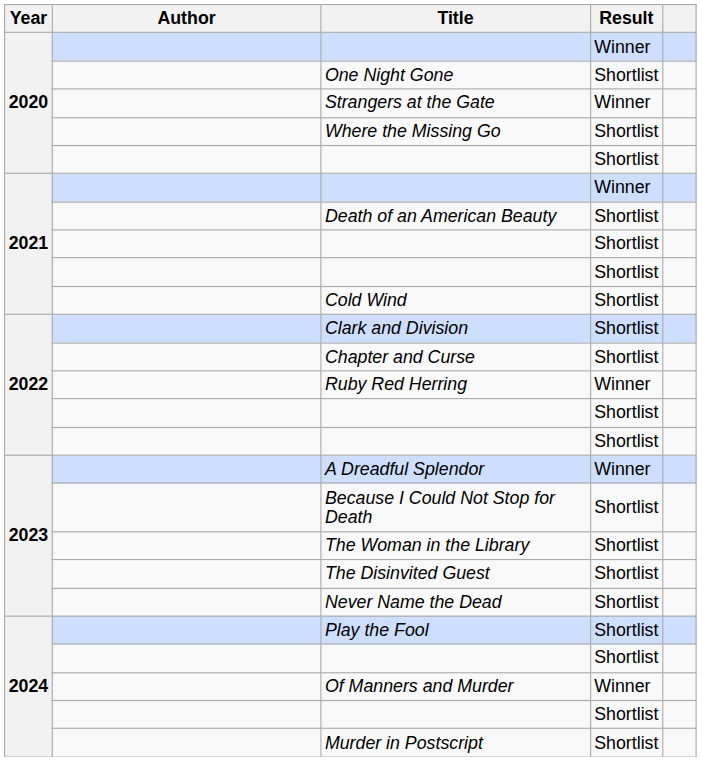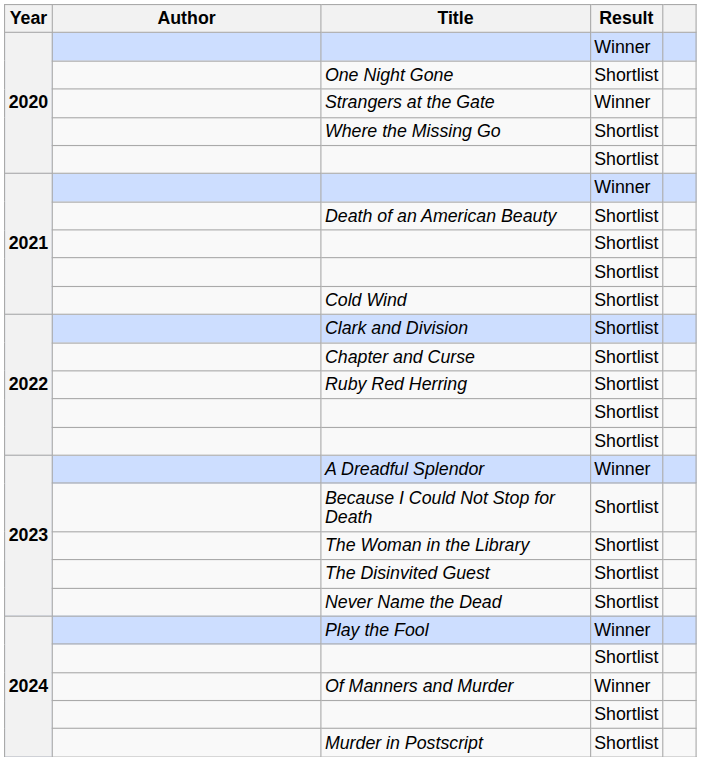Ruby Red Herring | Result: Winner -> Shortlist
Play the Fool | Result: Shortlist -> Winner
